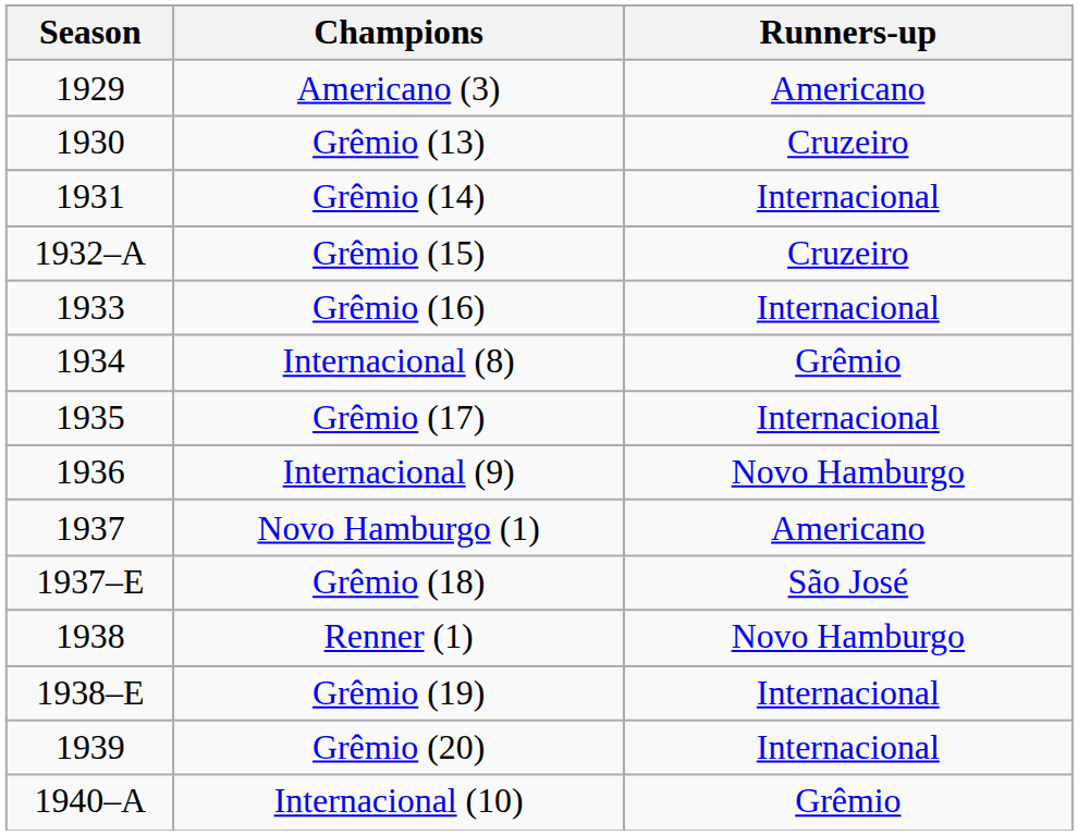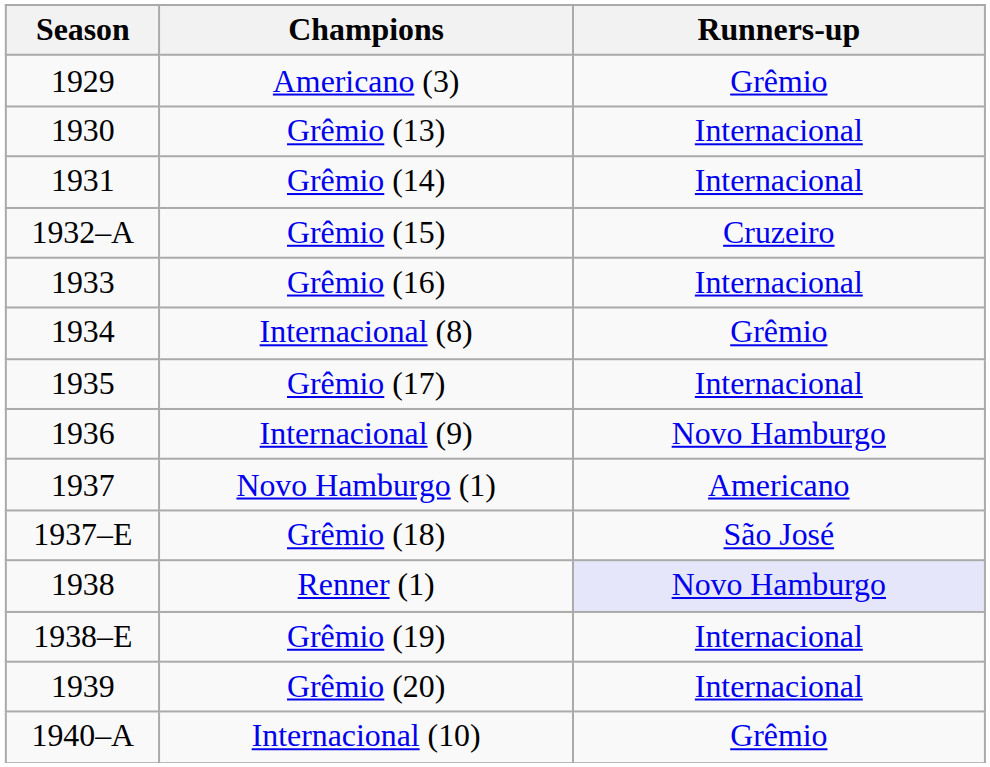Americano (3) | Runners-up: Americano -> Grêmio
Grêmio (13) | Runners-up: Cruzeiro -> Internacional
Renner (1) | Runners-up: no background -> lavender background
